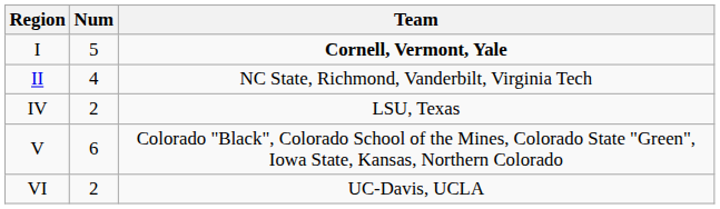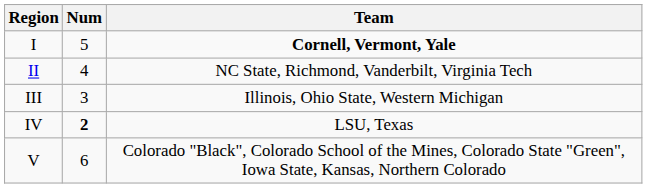+ row: III | 3 | Illinois, Ohio State, Western Michigan
IV | Num: normal -> bold
- row: VI | 2 | UC-Davis, UCLA
